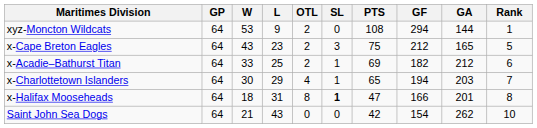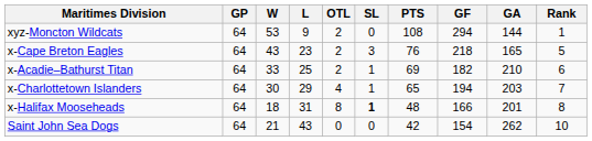x-Cape Breton Eagles | PTS: 75 -> 76
x-Cape Breton Eagles | GF: 212 -> 218
x-Acadie–Bathurst Titan | GA: 212 -> 210
x-Halifax Mooseheads | PTS: 47 -> 48
